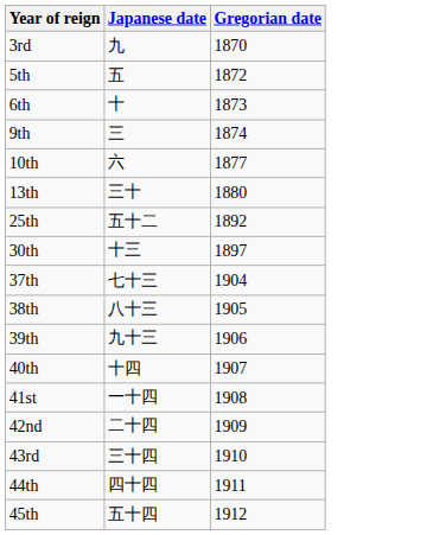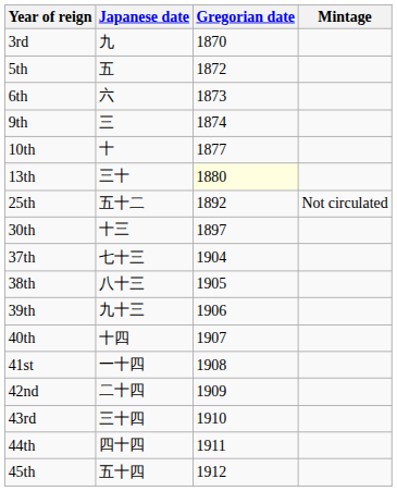+ column: Mintage | Not circulated
6th | Japanese date: 十 -> 六
10th | Japanese date: 六 -> 十
13th | Gregorian date: no background -> lightyellow background
